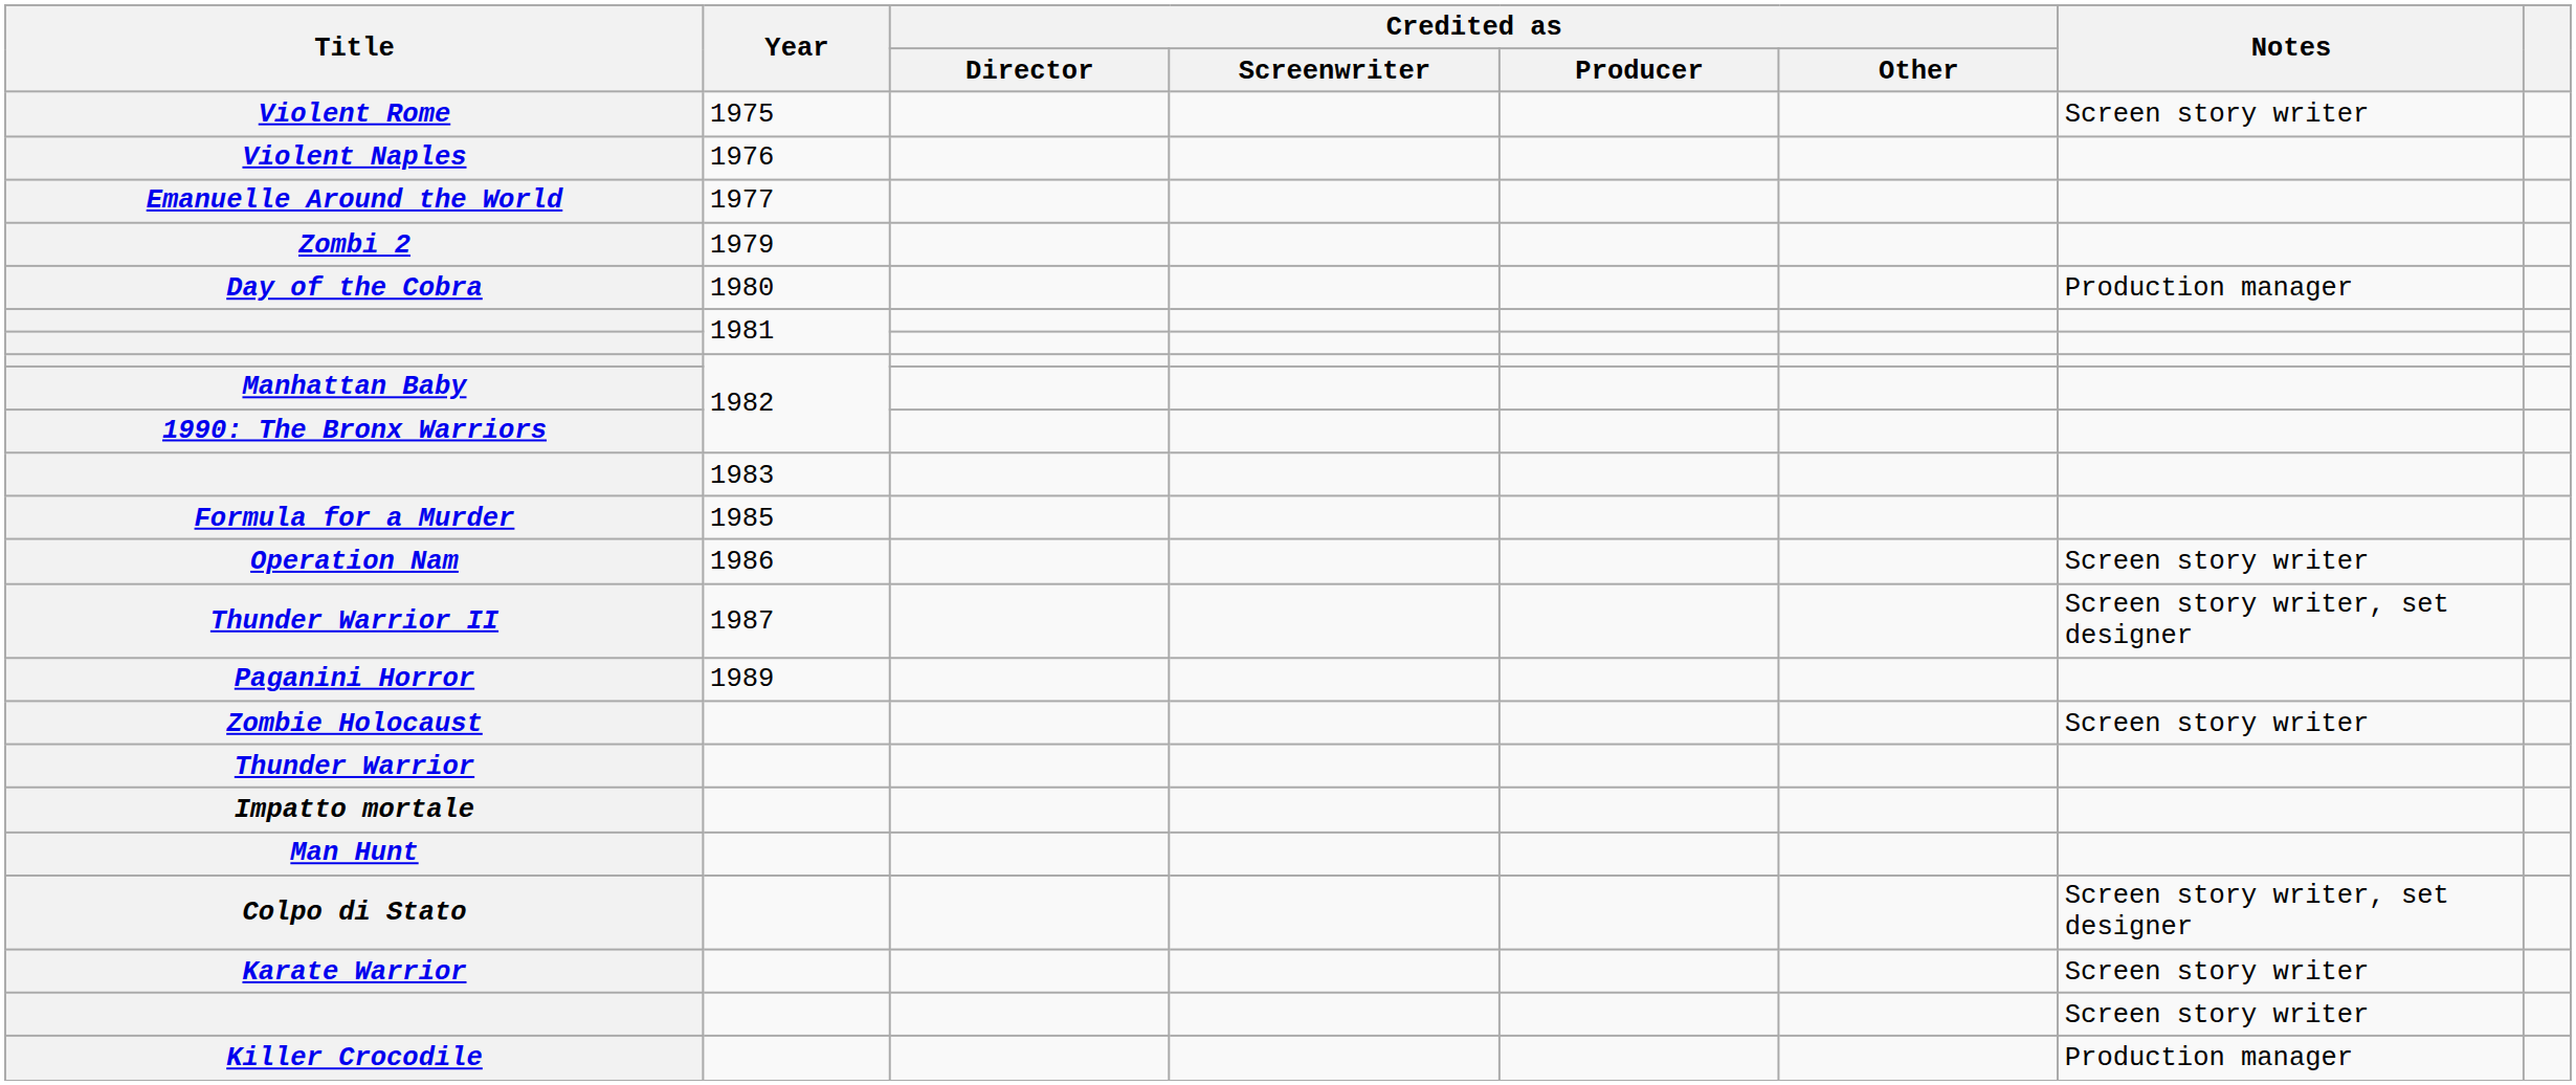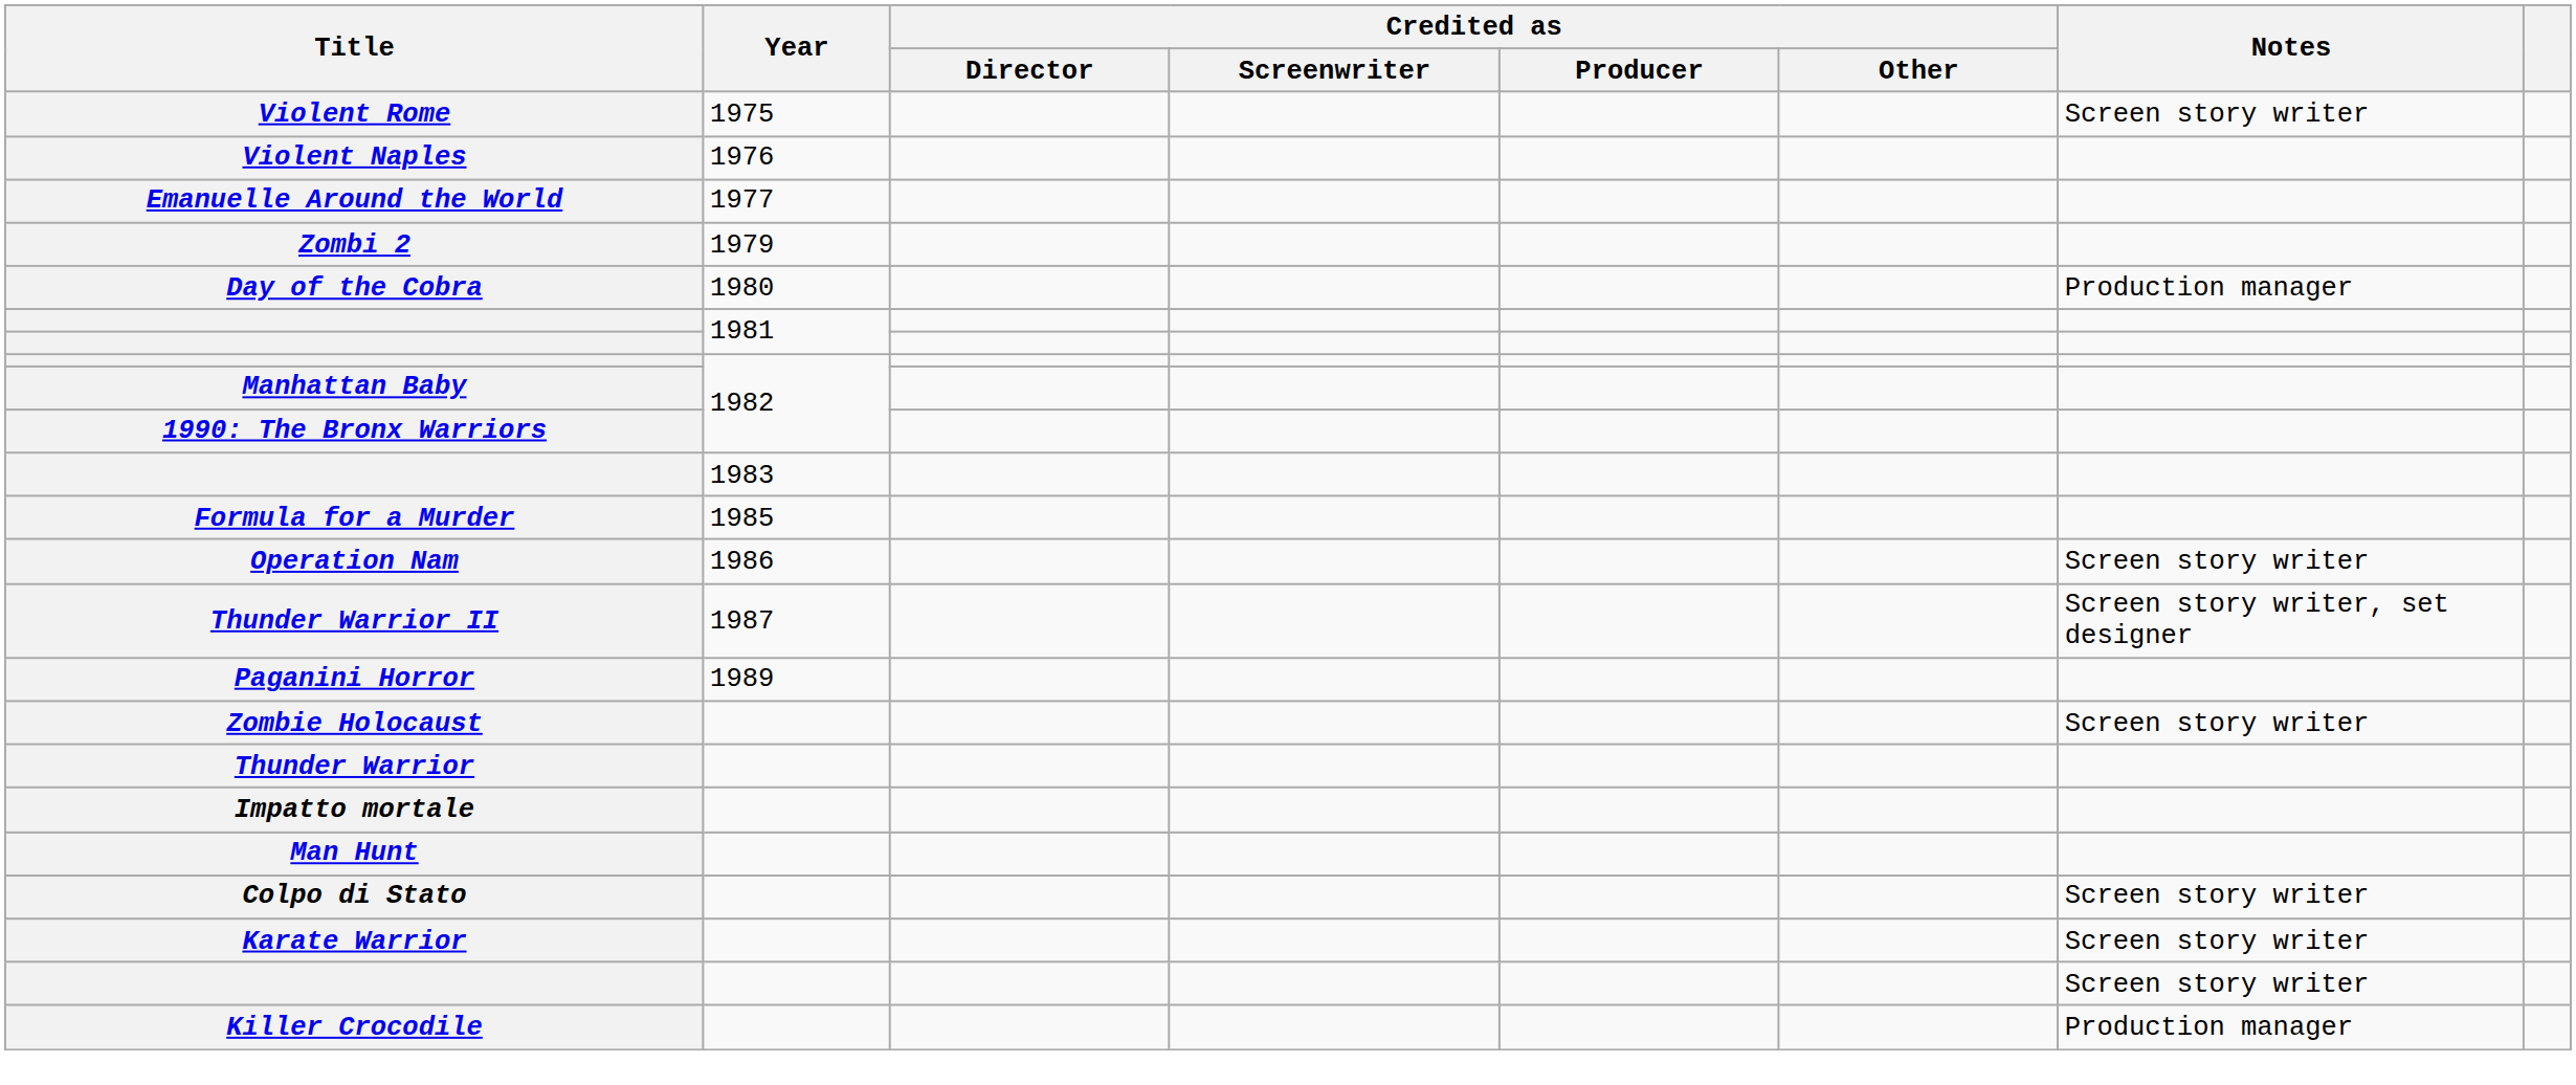Colpo di Stato | Notes: Screen story writer, set designer -> Screen story writer
